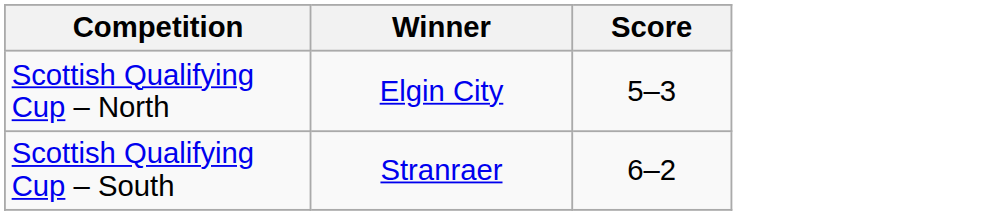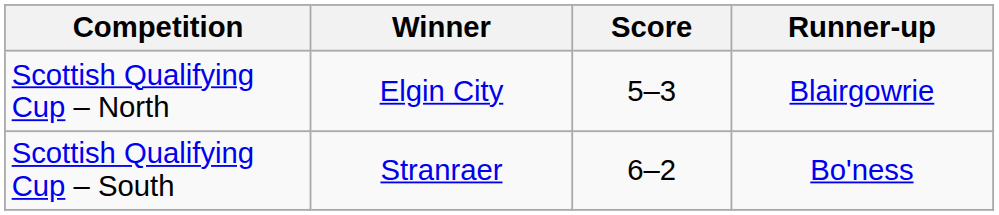+ column: Runner-up | Blairgowrie | Bo'ness
